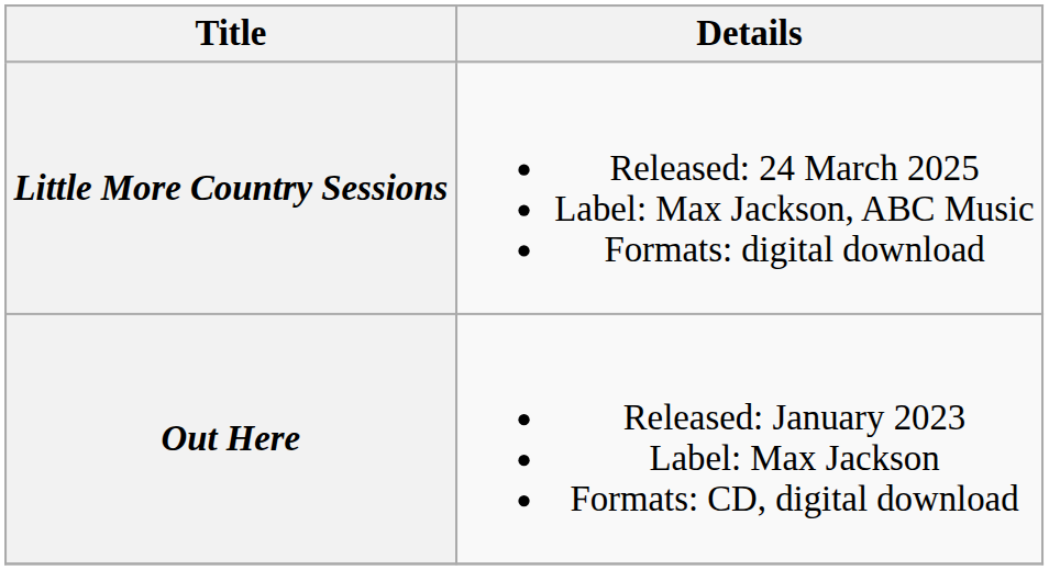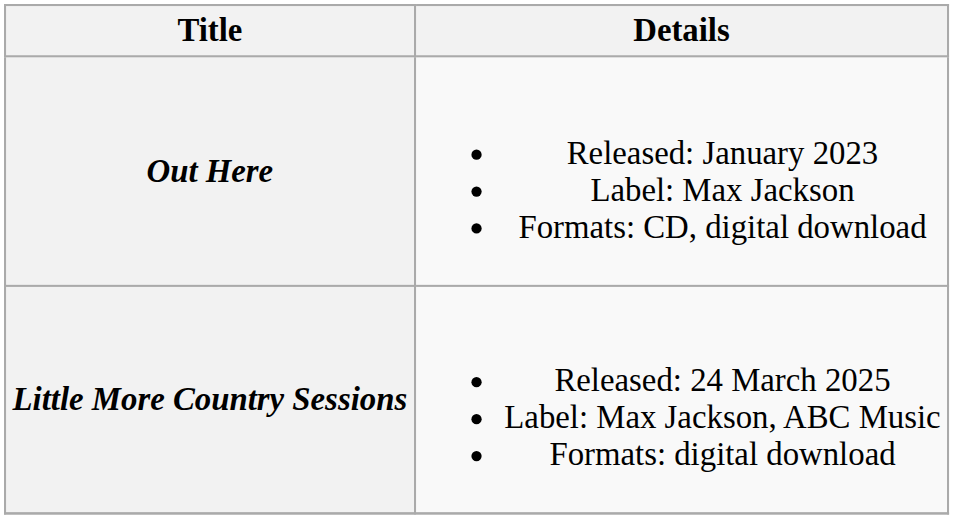rows swapped: Out Here <-> Little More Country Sessions
